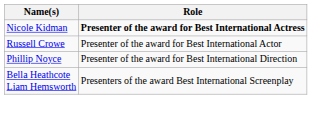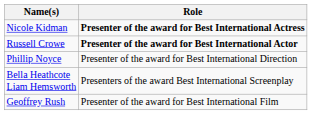Russell Crowe | Role: normal -> bold
+ row: Geoffrey Rush | Presenter of the award for Best International Film
